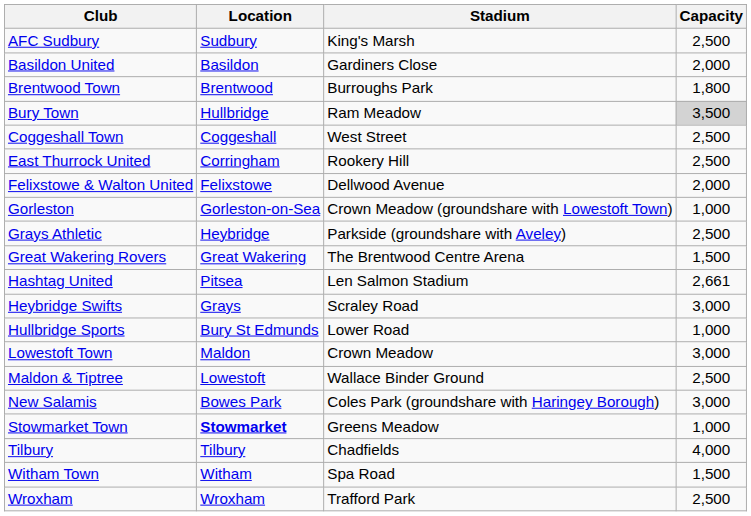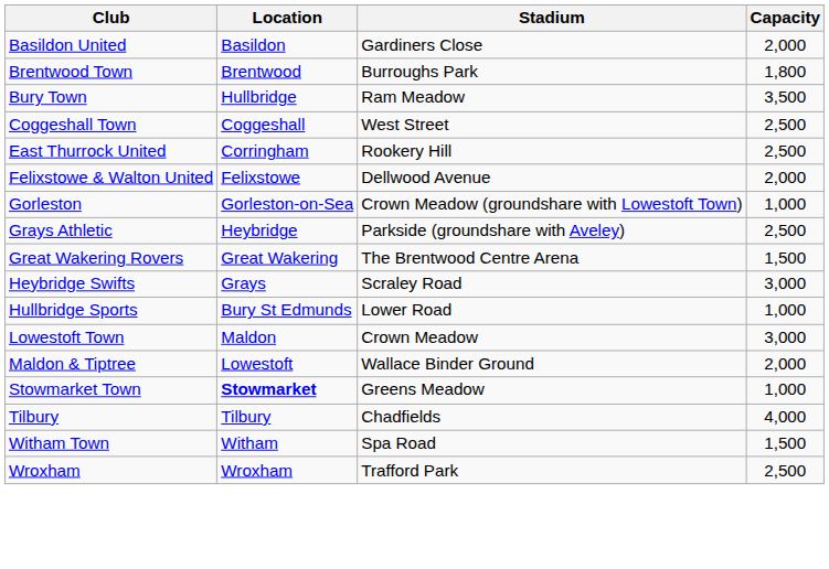- row: AFC Sudbury | Sudbury | King's Marsh | 2,500
Bury Town | Capacity: lightgrey background -> no background
- row: Hashtag United | Pitsea | Len Salmon Stadium | 2,661
Maldon & Tiptree | Capacity: 2,500 -> 2,000
- row: New Salamis | Bowes Park | Coles Park (groundshare with Haringey Borough) | 3,000
